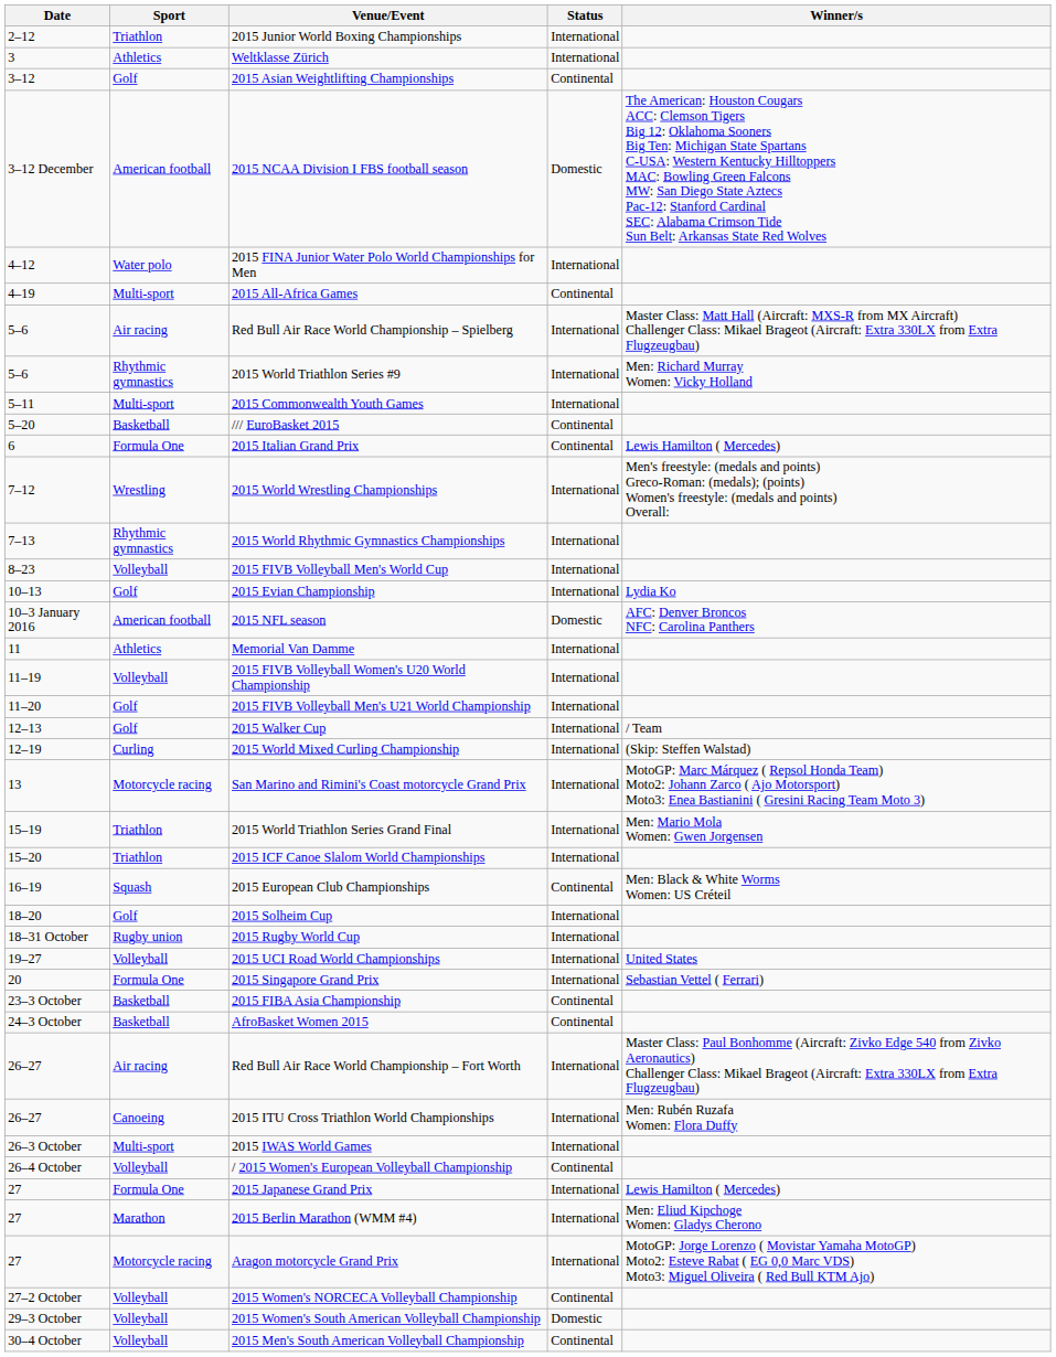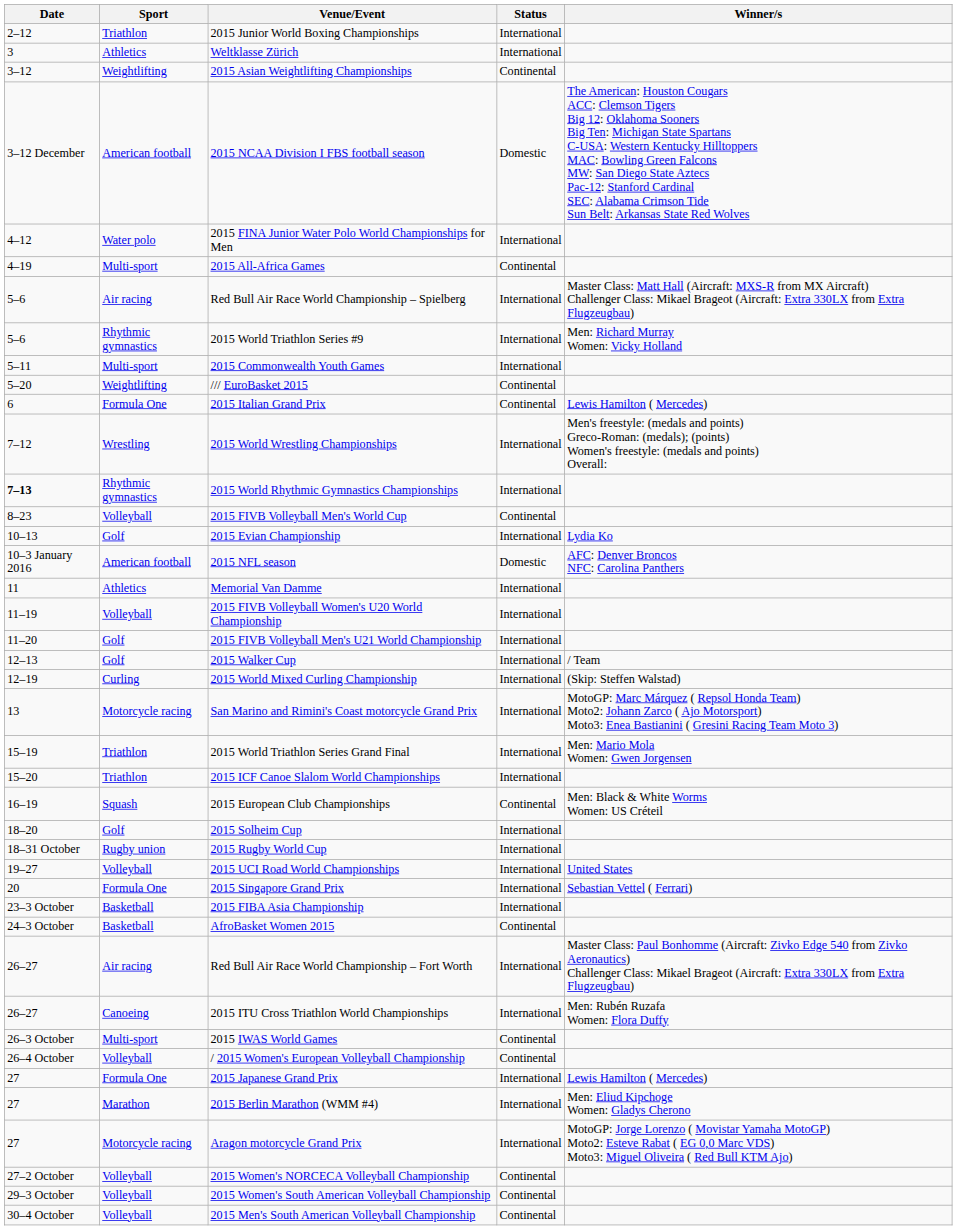2015 Asian Weightlifting Championships | Sport: Golf -> Weightlifting
/// EuroBasket 2015 | Sport: Basketball -> Weightlifting
2015 World Rhythmic Gymnastics Championships | Date: normal -> bold
2015 FIVB Volleyball Men's World Cup | Status: International -> Continental
2015 FIBA Asia Championship | Status: Continental -> International
2015 IWAS World Games | Status: International -> Continental
2015 Women's South American Volleyball Championship | Status: Domestic -> Continental
